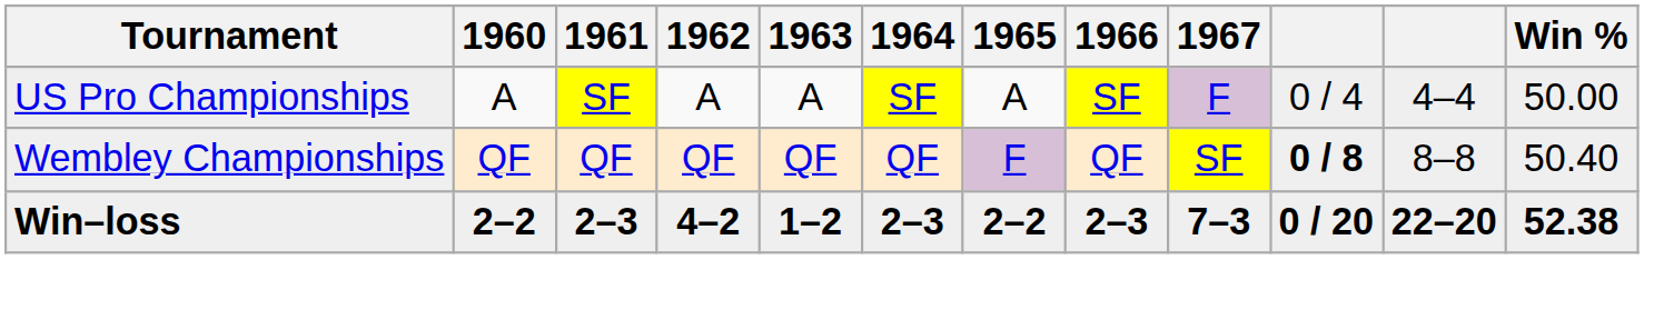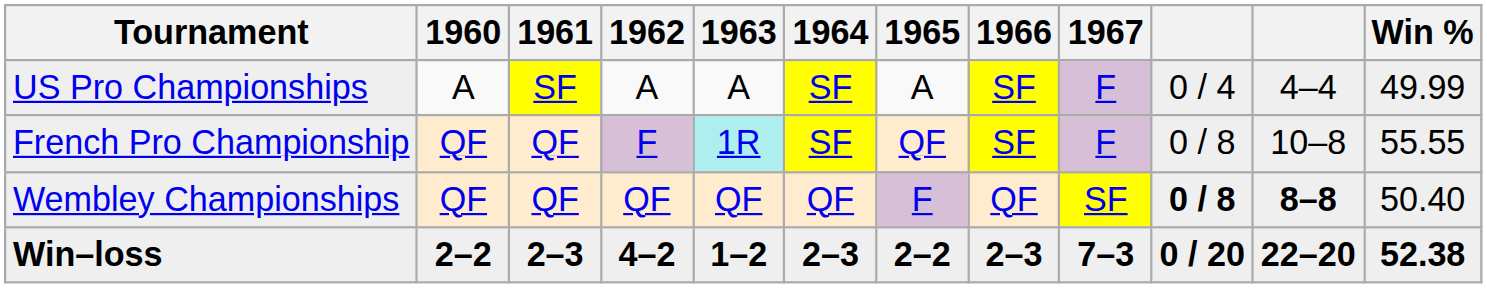US Pro Championships | Win %: 50.00 -> 49.99
+ row: French Pro Championship | QF | QF | F | 1R | SF | QF | SF | F | 0 / 8 | 10–8 | 55.55
Wembley Championships | column 11: normal -> bold
